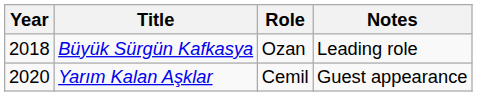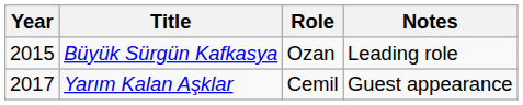Büyük Sürgün Kafkasya | Year: 2018 -> 2015
Yarım Kalan Aşklar | Year: 2020 -> 2017
